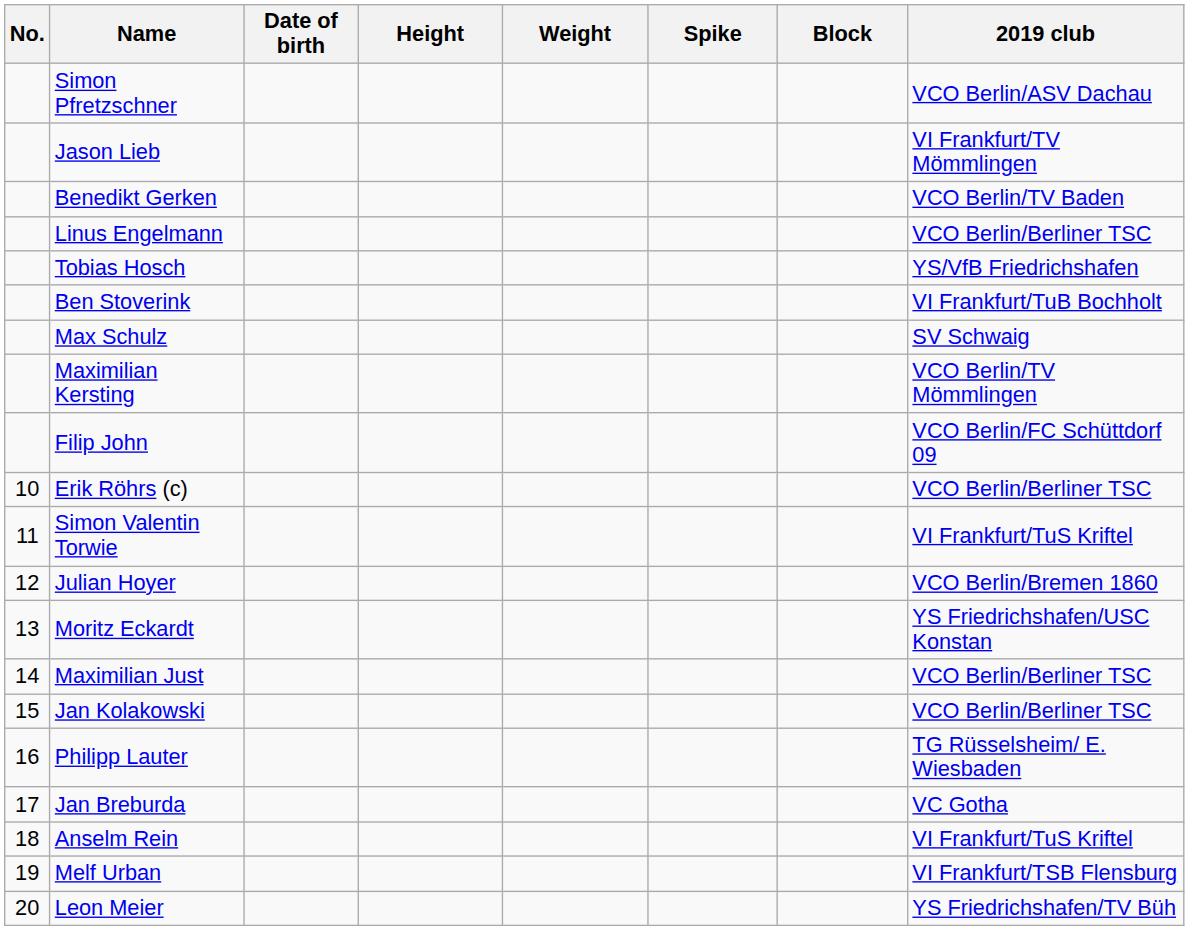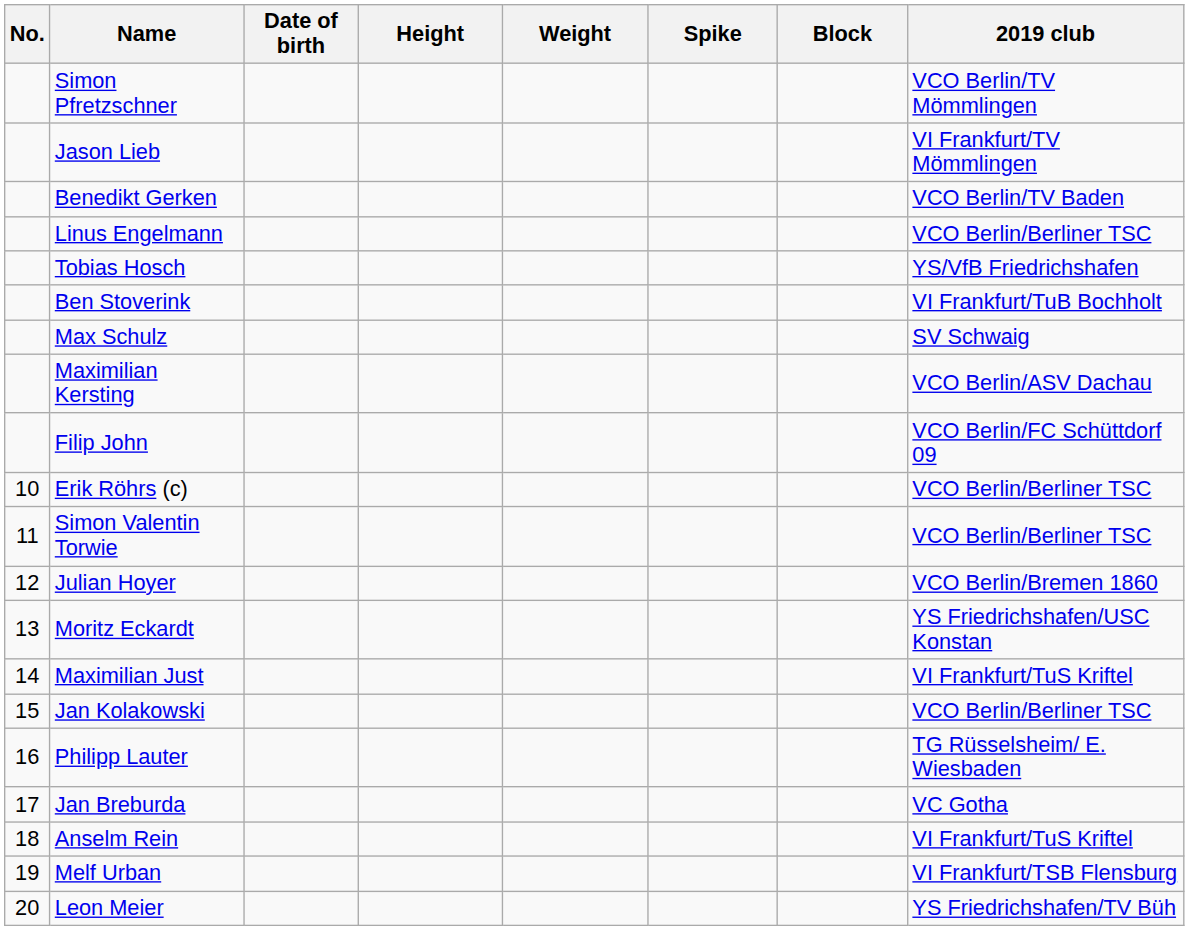Simon Pfretzschner | 2019 club: VCO Berlin/ASV Dachau -> VCO Berlin/TV Mömmlingen
Maximilian Kersting | 2019 club: VCO Berlin/TV Mömmlingen -> VCO Berlin/ASV Dachau
Simon Valentin Torwie | 2019 club: VI Frankfurt/TuS Kriftel -> VCO Berlin/Berliner TSC
Maximilian Just | 2019 club: VCO Berlin/Berliner TSC -> VI Frankfurt/TuS Kriftel
